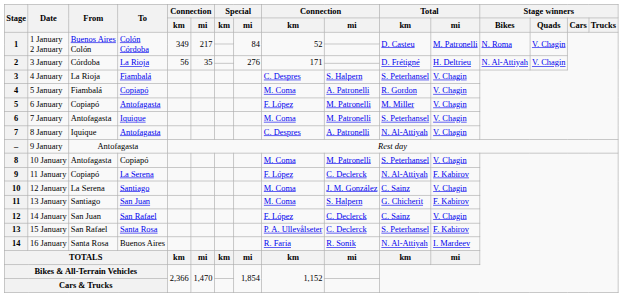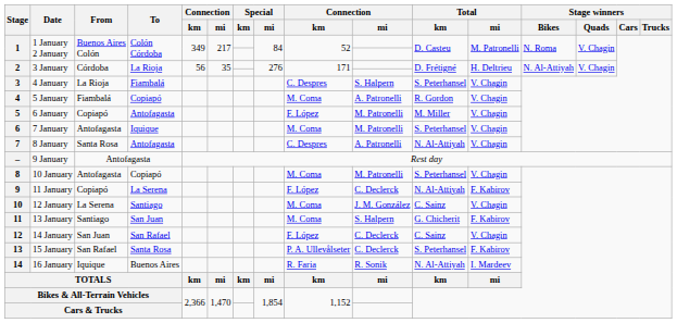7 | From: Iquique -> Santa Rosa
14 | From: Santa Rosa -> Iquique
